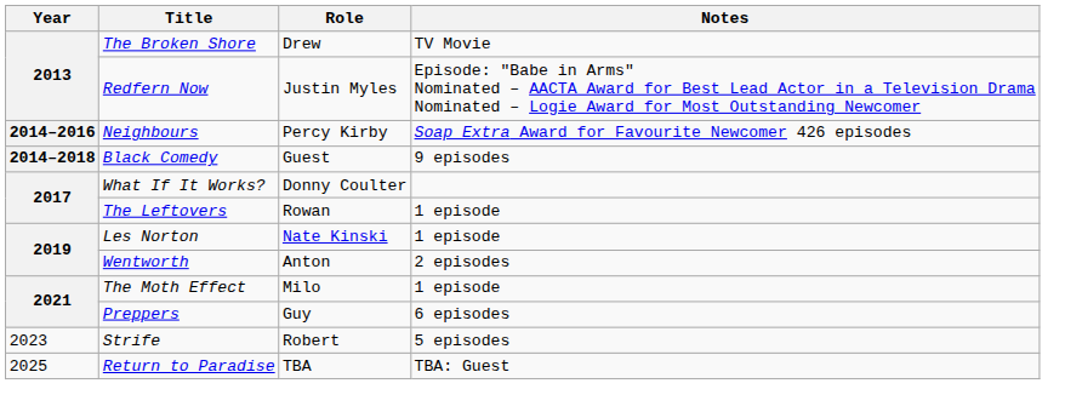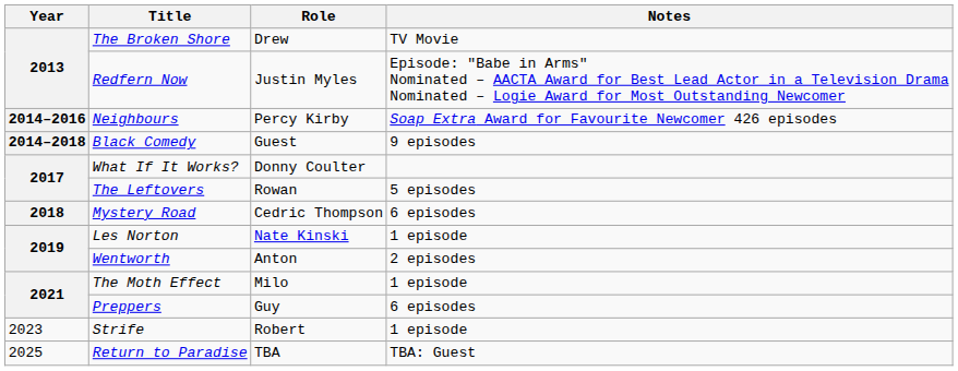The Leftovers | Notes: 1 episode -> 5 episodes
+ row: 2018 | Mystery Road | Cedric Thompson | 6 episodes
Strife | Notes: 5 episodes -> 1 episode
